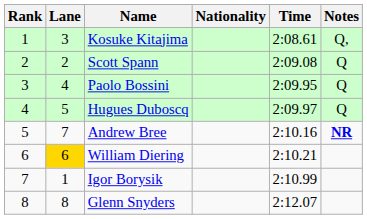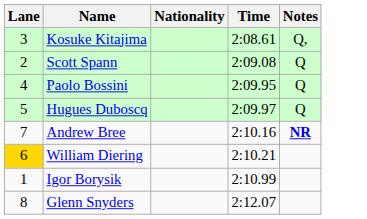- column: Rank | 1 | 2 | 3 | 4 | 5 | 6 | 7 | 8
